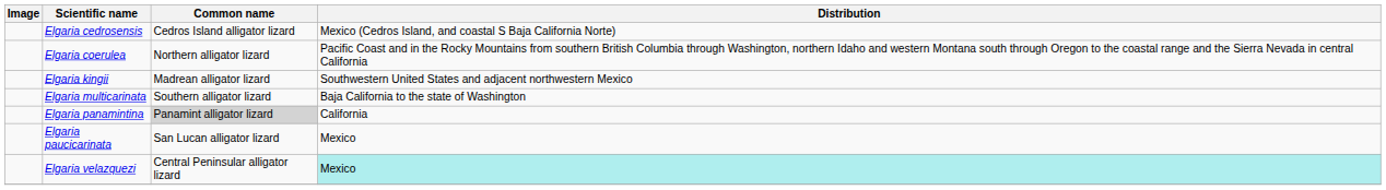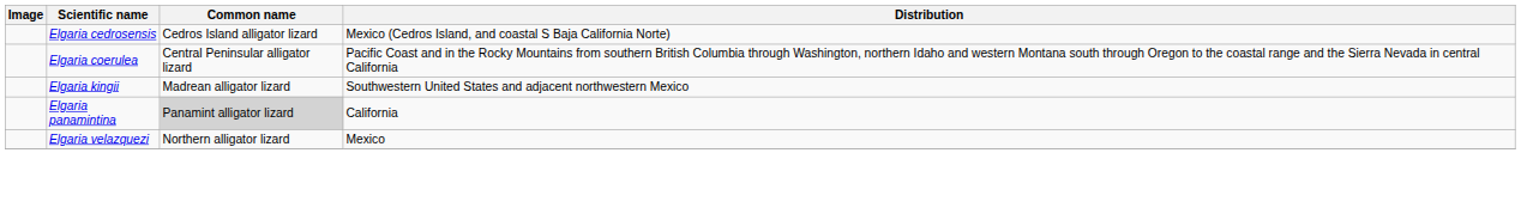Elgaria coerulea | Common name: Northern alligator lizard -> Central Peninsular alligator lizard
- row: Elgaria multicarinata | Southern alligator lizard | Baja California to the state of Washington
- row: Elgaria paucicarinata | San Lucan alligator lizard | Mexico
Elgaria velazquezi | Common name: Central Peninsular alligator lizard -> Northern alligator lizard
Elgaria velazquezi | Distribution: paleturquoise background -> no background
